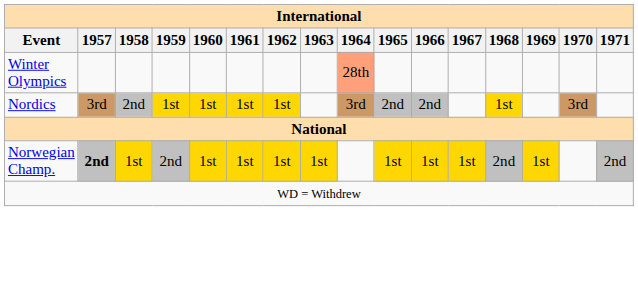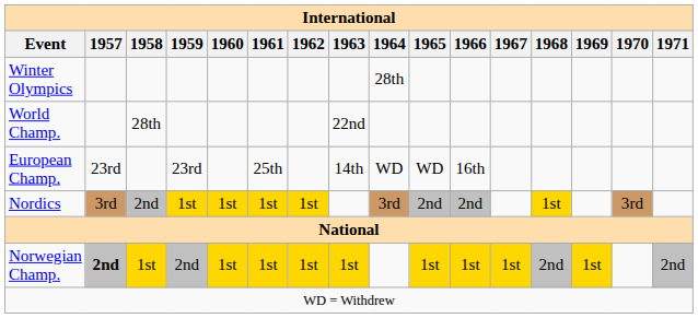Winter Olympics | 1964: lightsalmon background -> no background
+ row: World Champ. | 28th | 22nd
+ row: European Champ. | 23rd | 23rd | 25th | 14th | WD | WD | 16th
